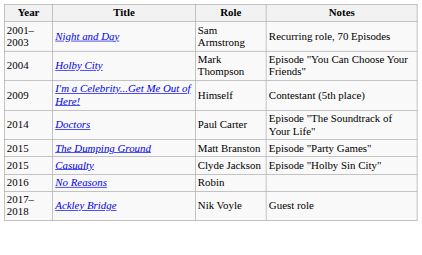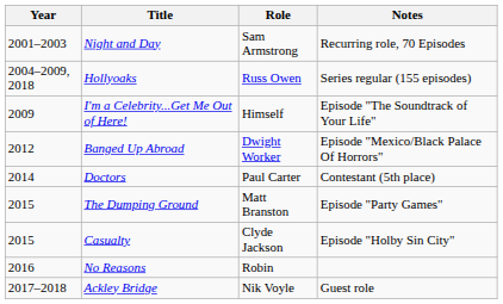- row: 2004 | Holby City | Mark Thompson | Episode "You Can Choose Your Friends"
+ row: 2004–2009, 2018 | Hollyoaks | Russ Owen | Series regular (155 episodes)
I'm a Celebrity...Get Me Out of Here! | Notes: Contestant (5th place) -> Episode "The Soundtrack of Your Life"
+ row: 2012 | Banged Up Abroad | Dwight Worker | Episode "Mexico/Black Palace Of Horrors"
Doctors | Notes: Episode "The Soundtrack of Your Life" -> Contestant (5th place)
